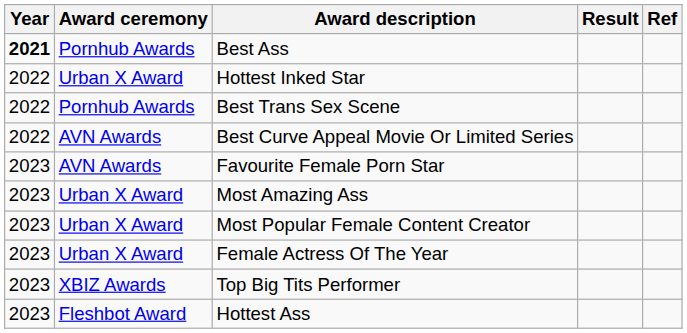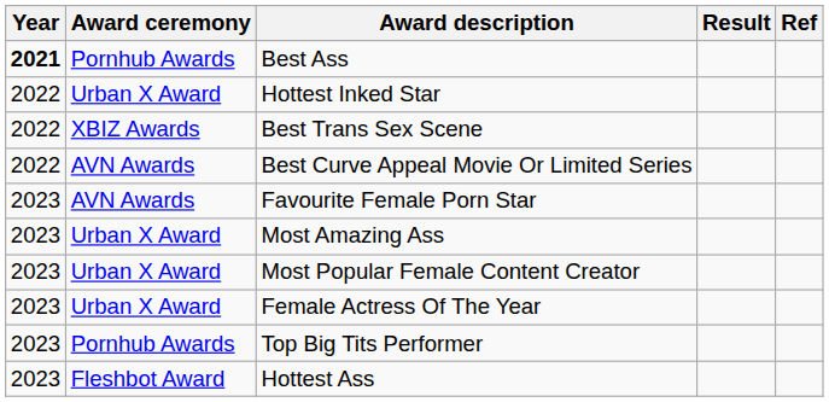Best Trans Sex Scene | Award ceremony: Pornhub Awards -> XBIZ Awards
Top Big Tits Performer | Award ceremony: XBIZ Awards -> Pornhub Awards
